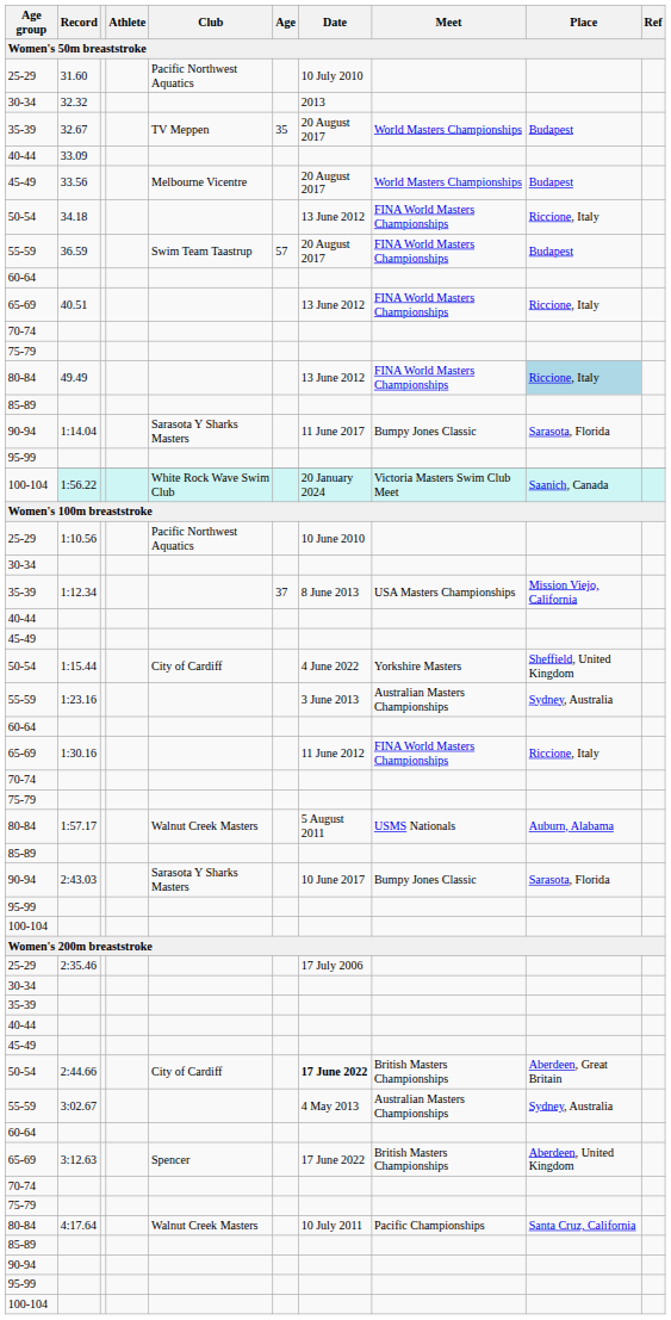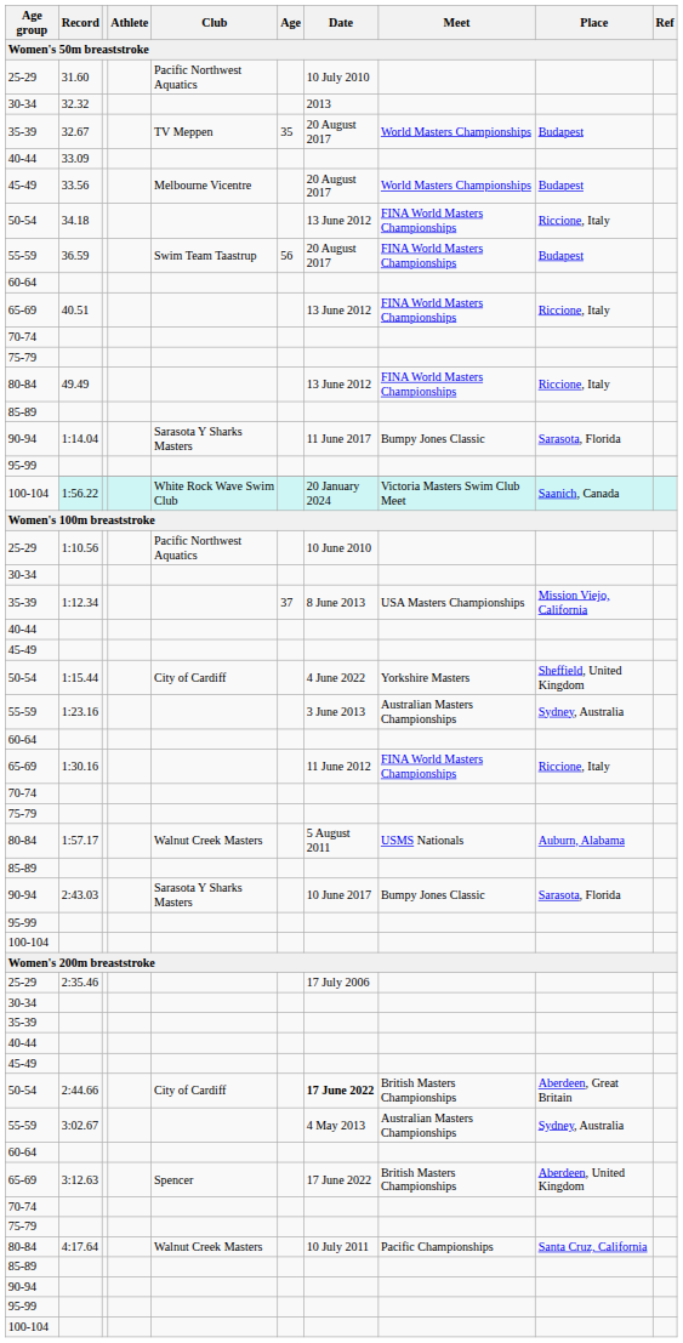36.59 | Age: 57 -> 56
49.49 | Place: lightblue background -> no background
